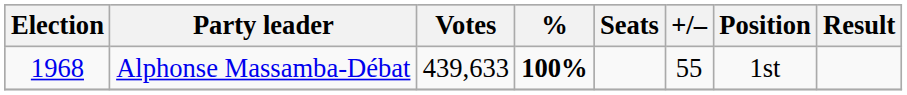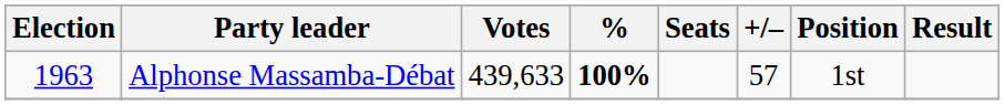Alphonse Massamba-Débat | Election: 1968 -> 1963
Alphonse Massamba-Débat | +/–: 55 -> 57
